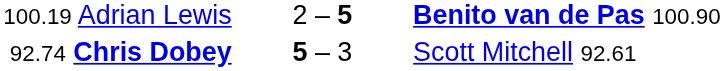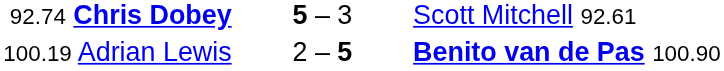rows swapped: 100.19 Adrian Lewis <-> 92.74 Chris Dobey
